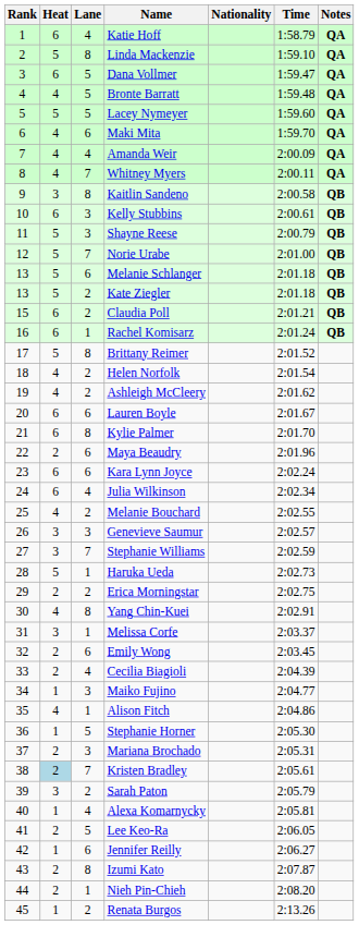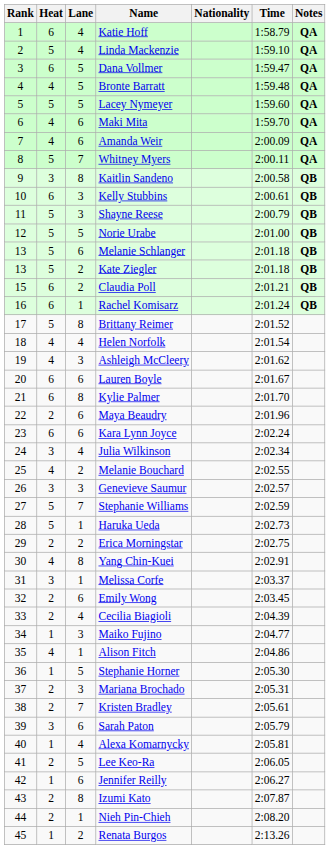Linda Mackenzie | Lane: 8 -> 4
Amanda Weir | Lane: 4 -> 6
Whitney Myers | Heat: 4 -> 5
Norie Urabe | Lane: 7 -> 5
Helen Norfolk | Lane: 2 -> 4
Ashleigh McCleery | Lane: 2 -> 3
Julia Wilkinson | Heat: 6 -> 3
Stephanie Williams | Heat: 3 -> 5
Kristen Bradley | Heat: lightblue background -> no background
Sarah Paton | Lane: 2 -> 6
